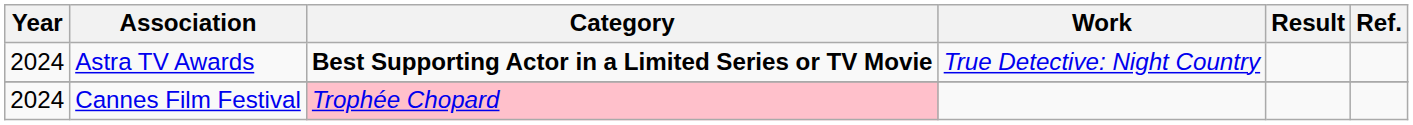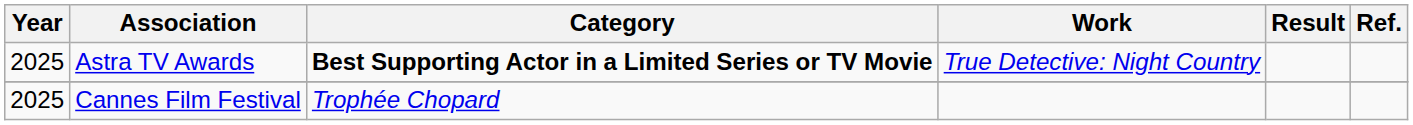Astra TV Awards | Year: 2024 -> 2025
Cannes Film Festival | Year: 2024 -> 2025
Cannes Film Festival | Category: pink background -> no background
